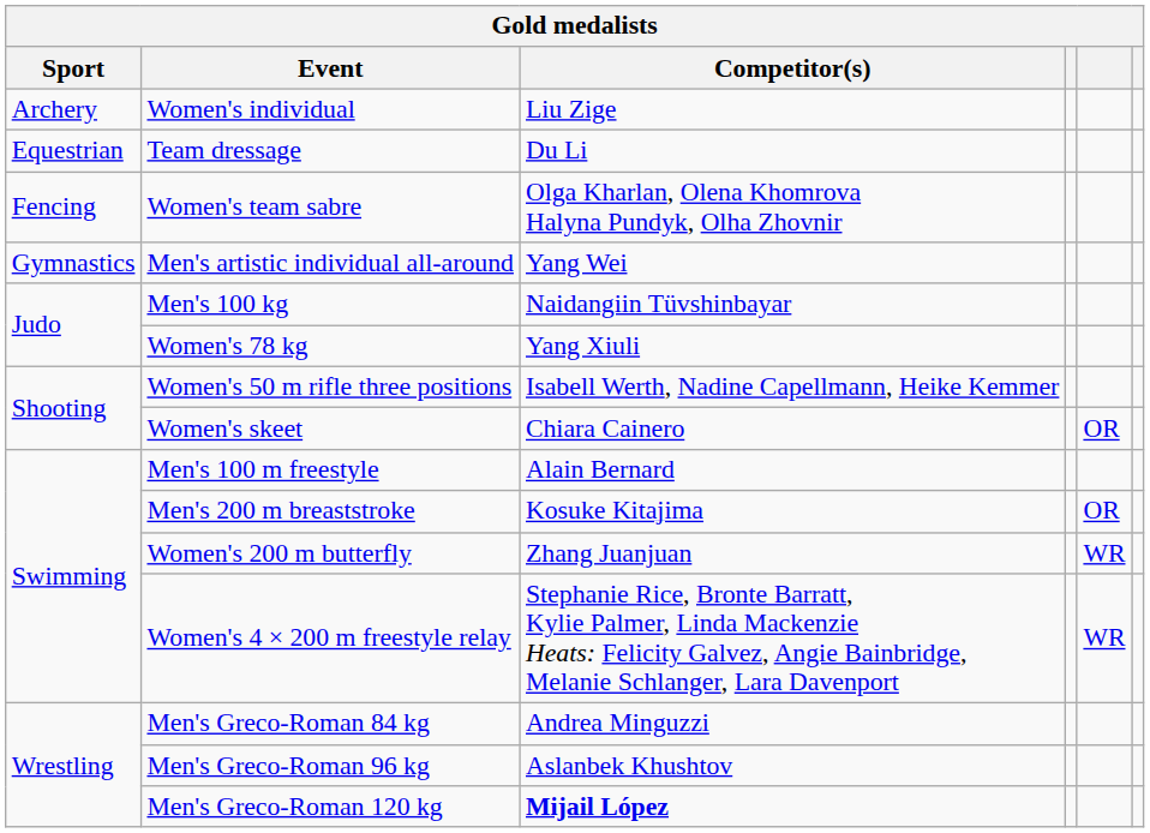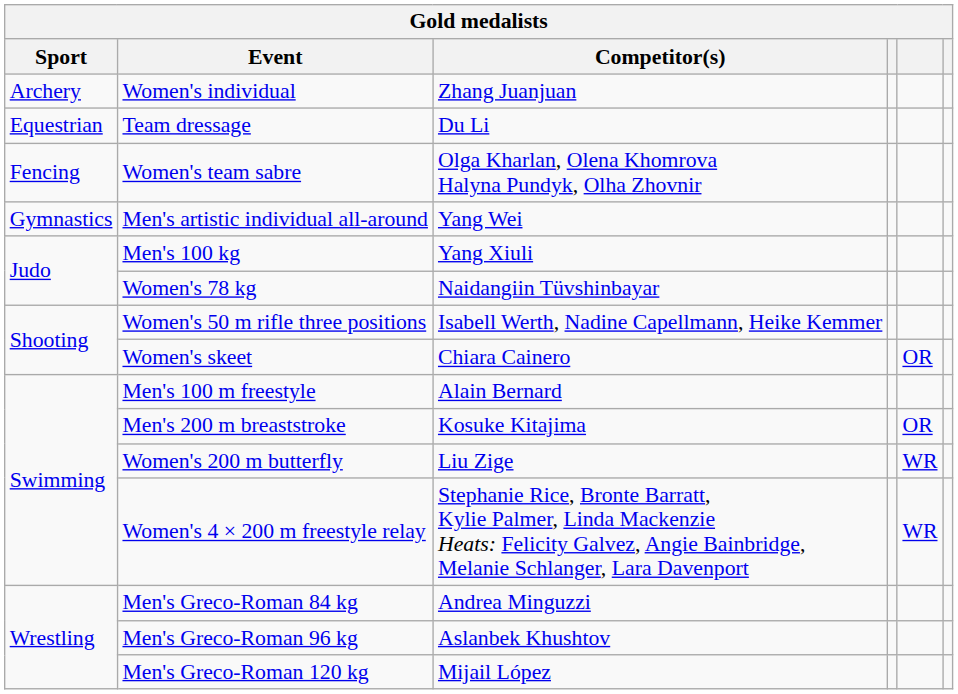Women's individual | Competitor(s): Liu Zige -> Zhang Juanjuan
Men's 100 kg | Competitor(s): Naidangiin Tüvshinbayar -> Yang Xiuli
Women's 78 kg | Competitor(s): Yang Xiuli -> Naidangiin Tüvshinbayar
Women's 200 m butterfly | Competitor(s): Zhang Juanjuan -> Liu Zige
Men's Greco-Roman 120 kg | Competitor(s): bold -> normal
